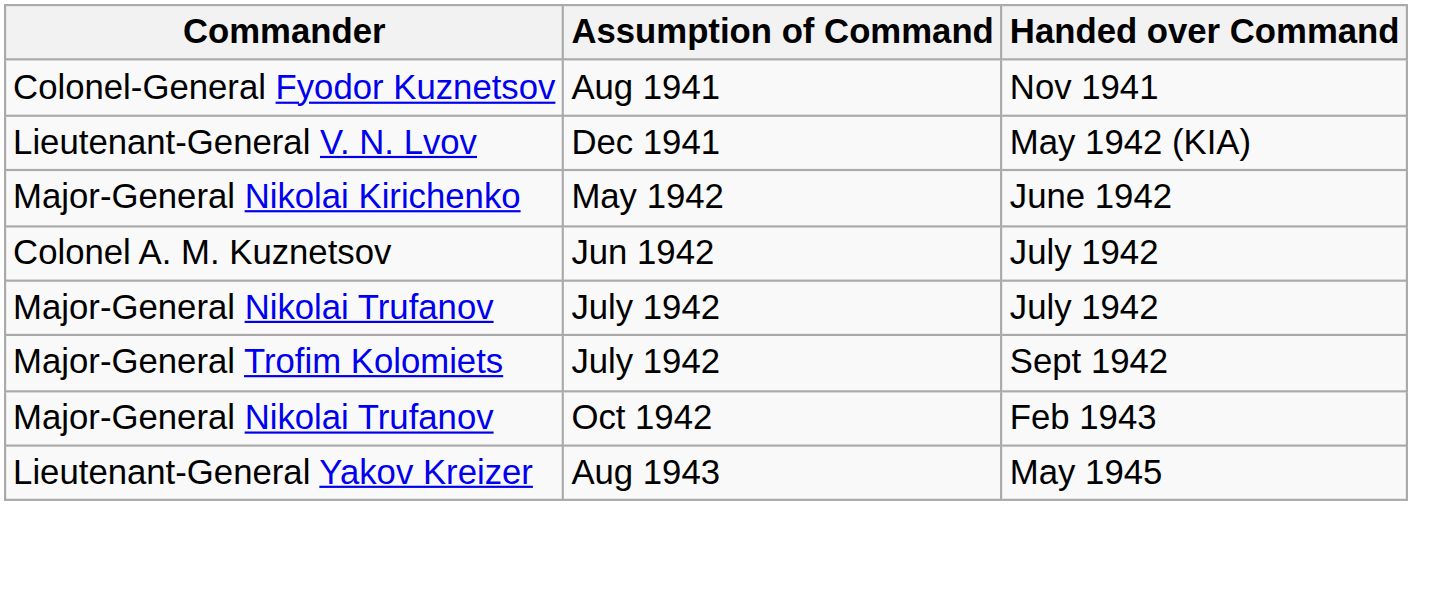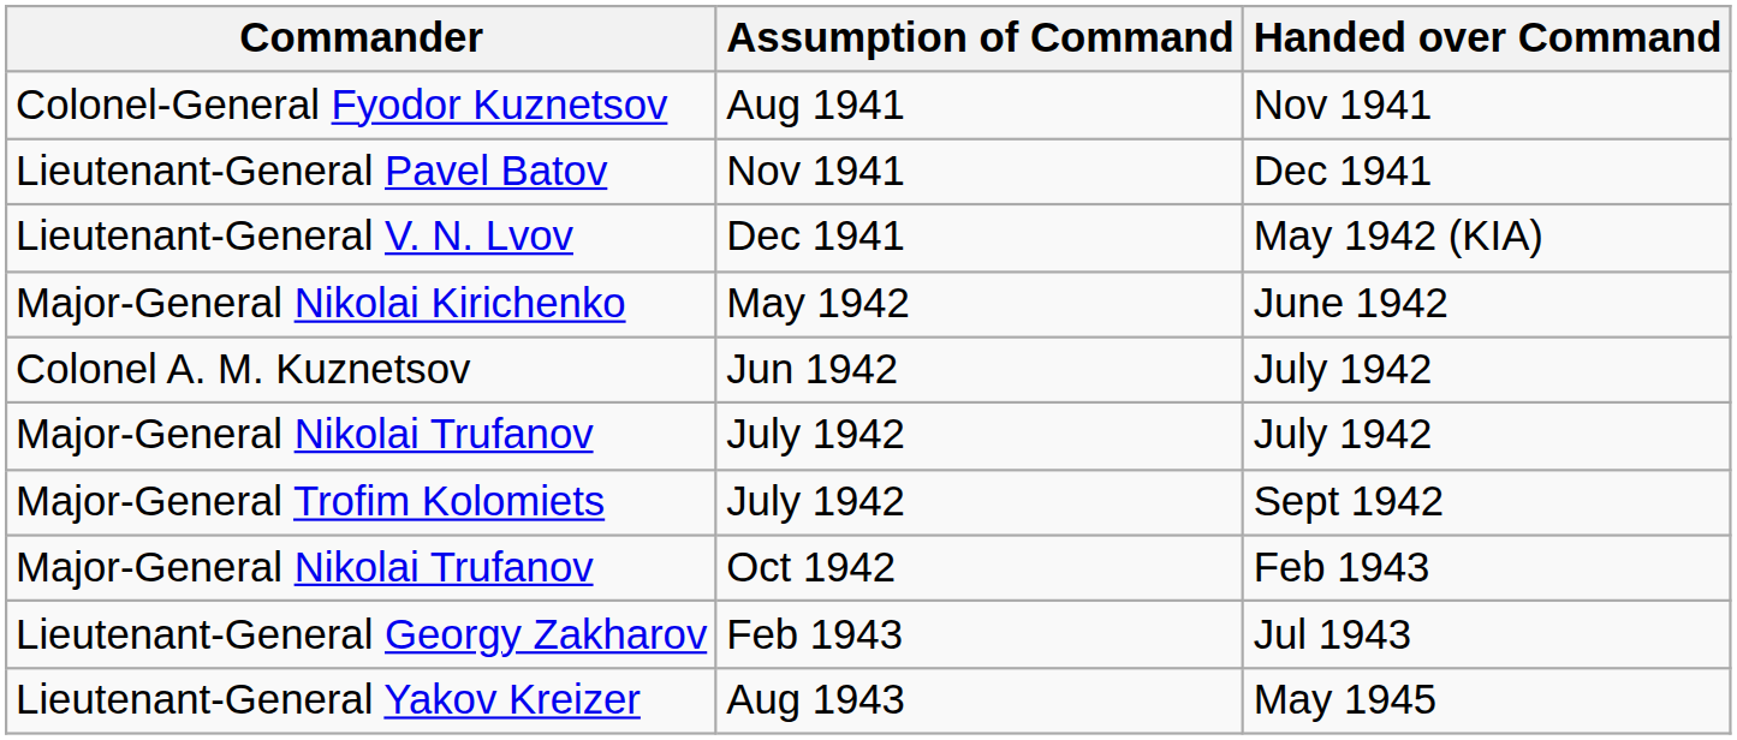+ row: Lieutenant-General Pavel Batov | Nov 1941 | Dec 1941
+ row: Lieutenant-General Georgy Zakharov | Feb 1943 | Jul 1943
